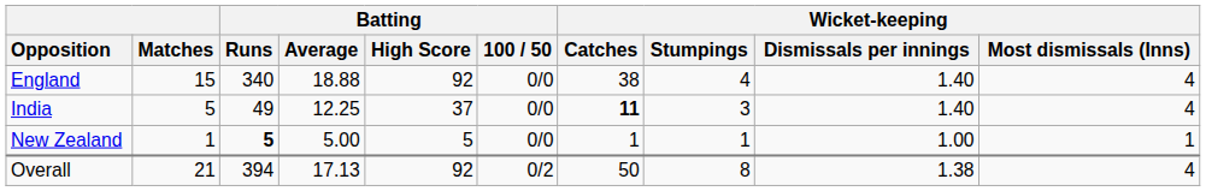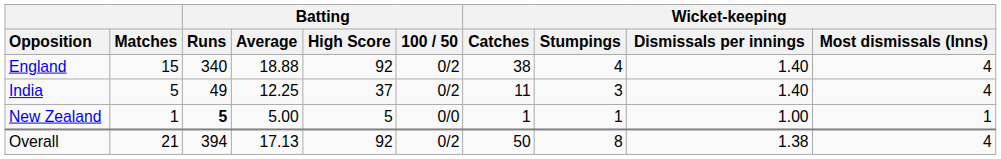England | Batting / 100 / 50: 0/0 -> 0/2
India | Batting / 100 / 50: 0/0 -> 0/2
India | Wicket-keeping / Catches: bold -> normal
